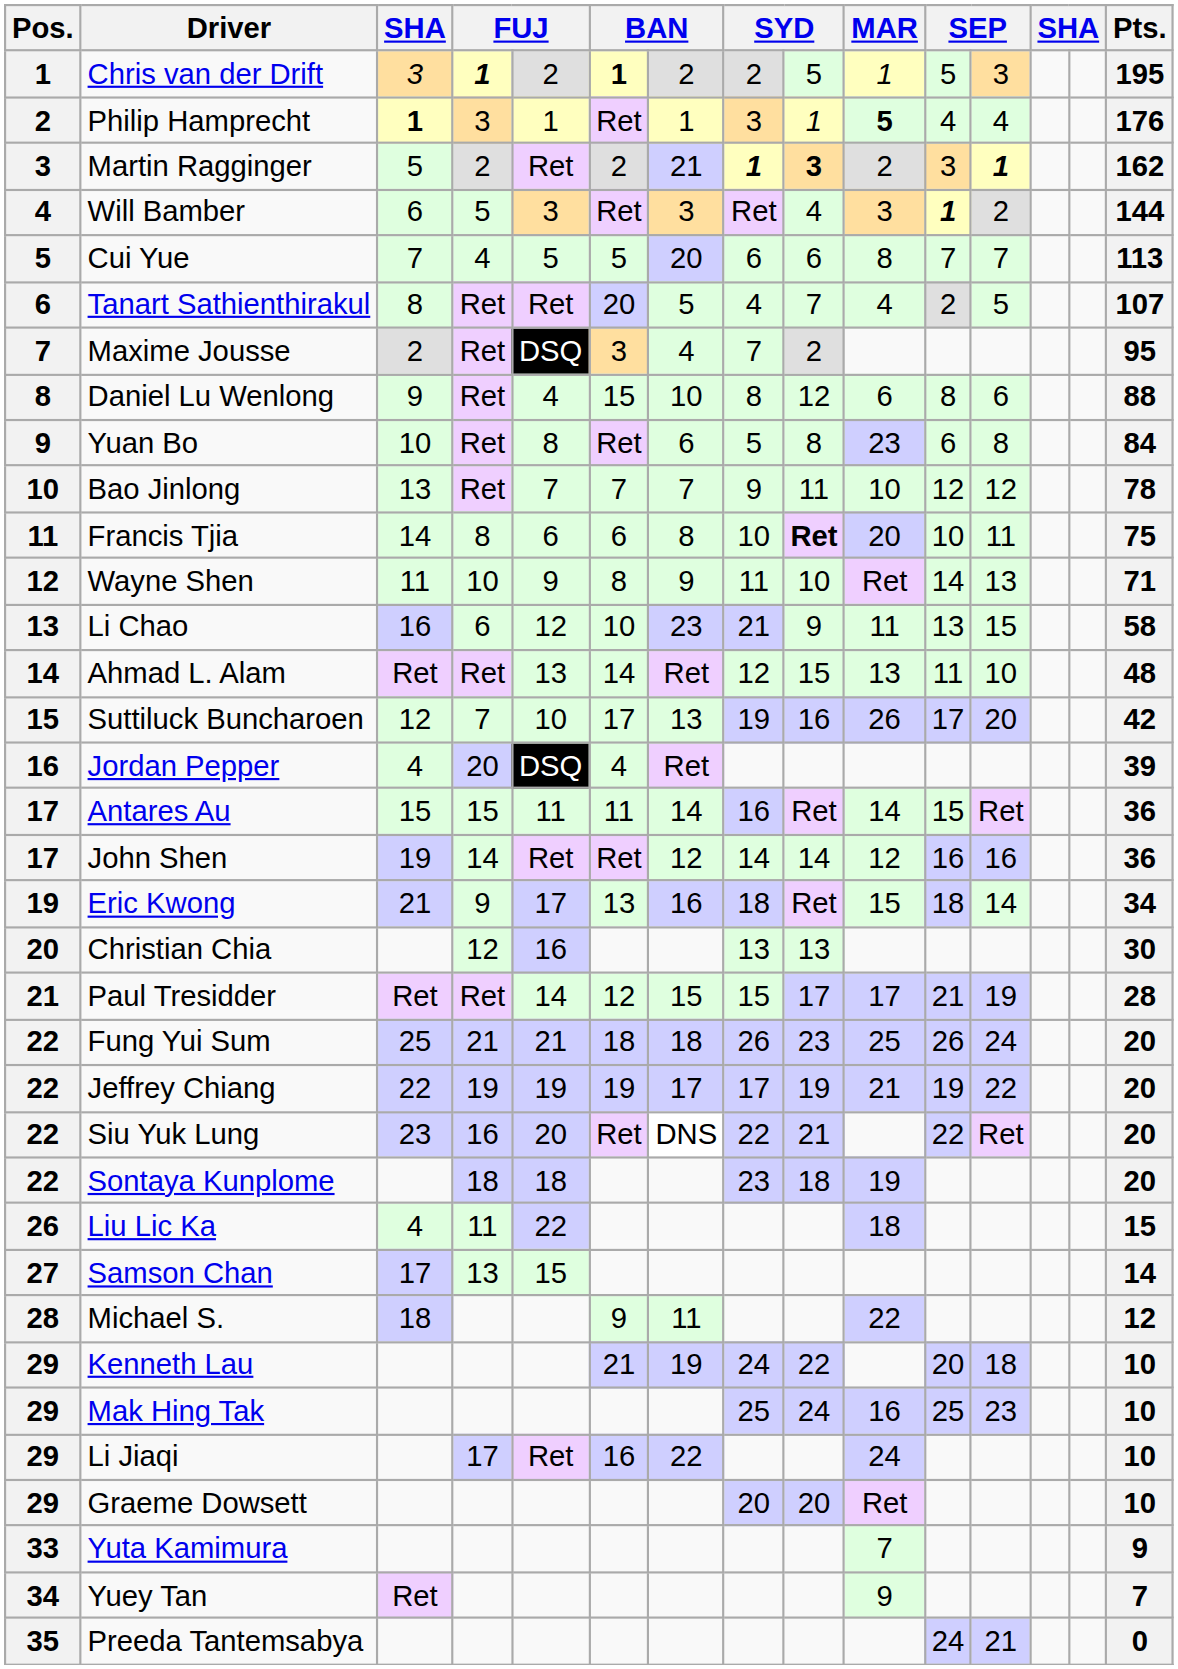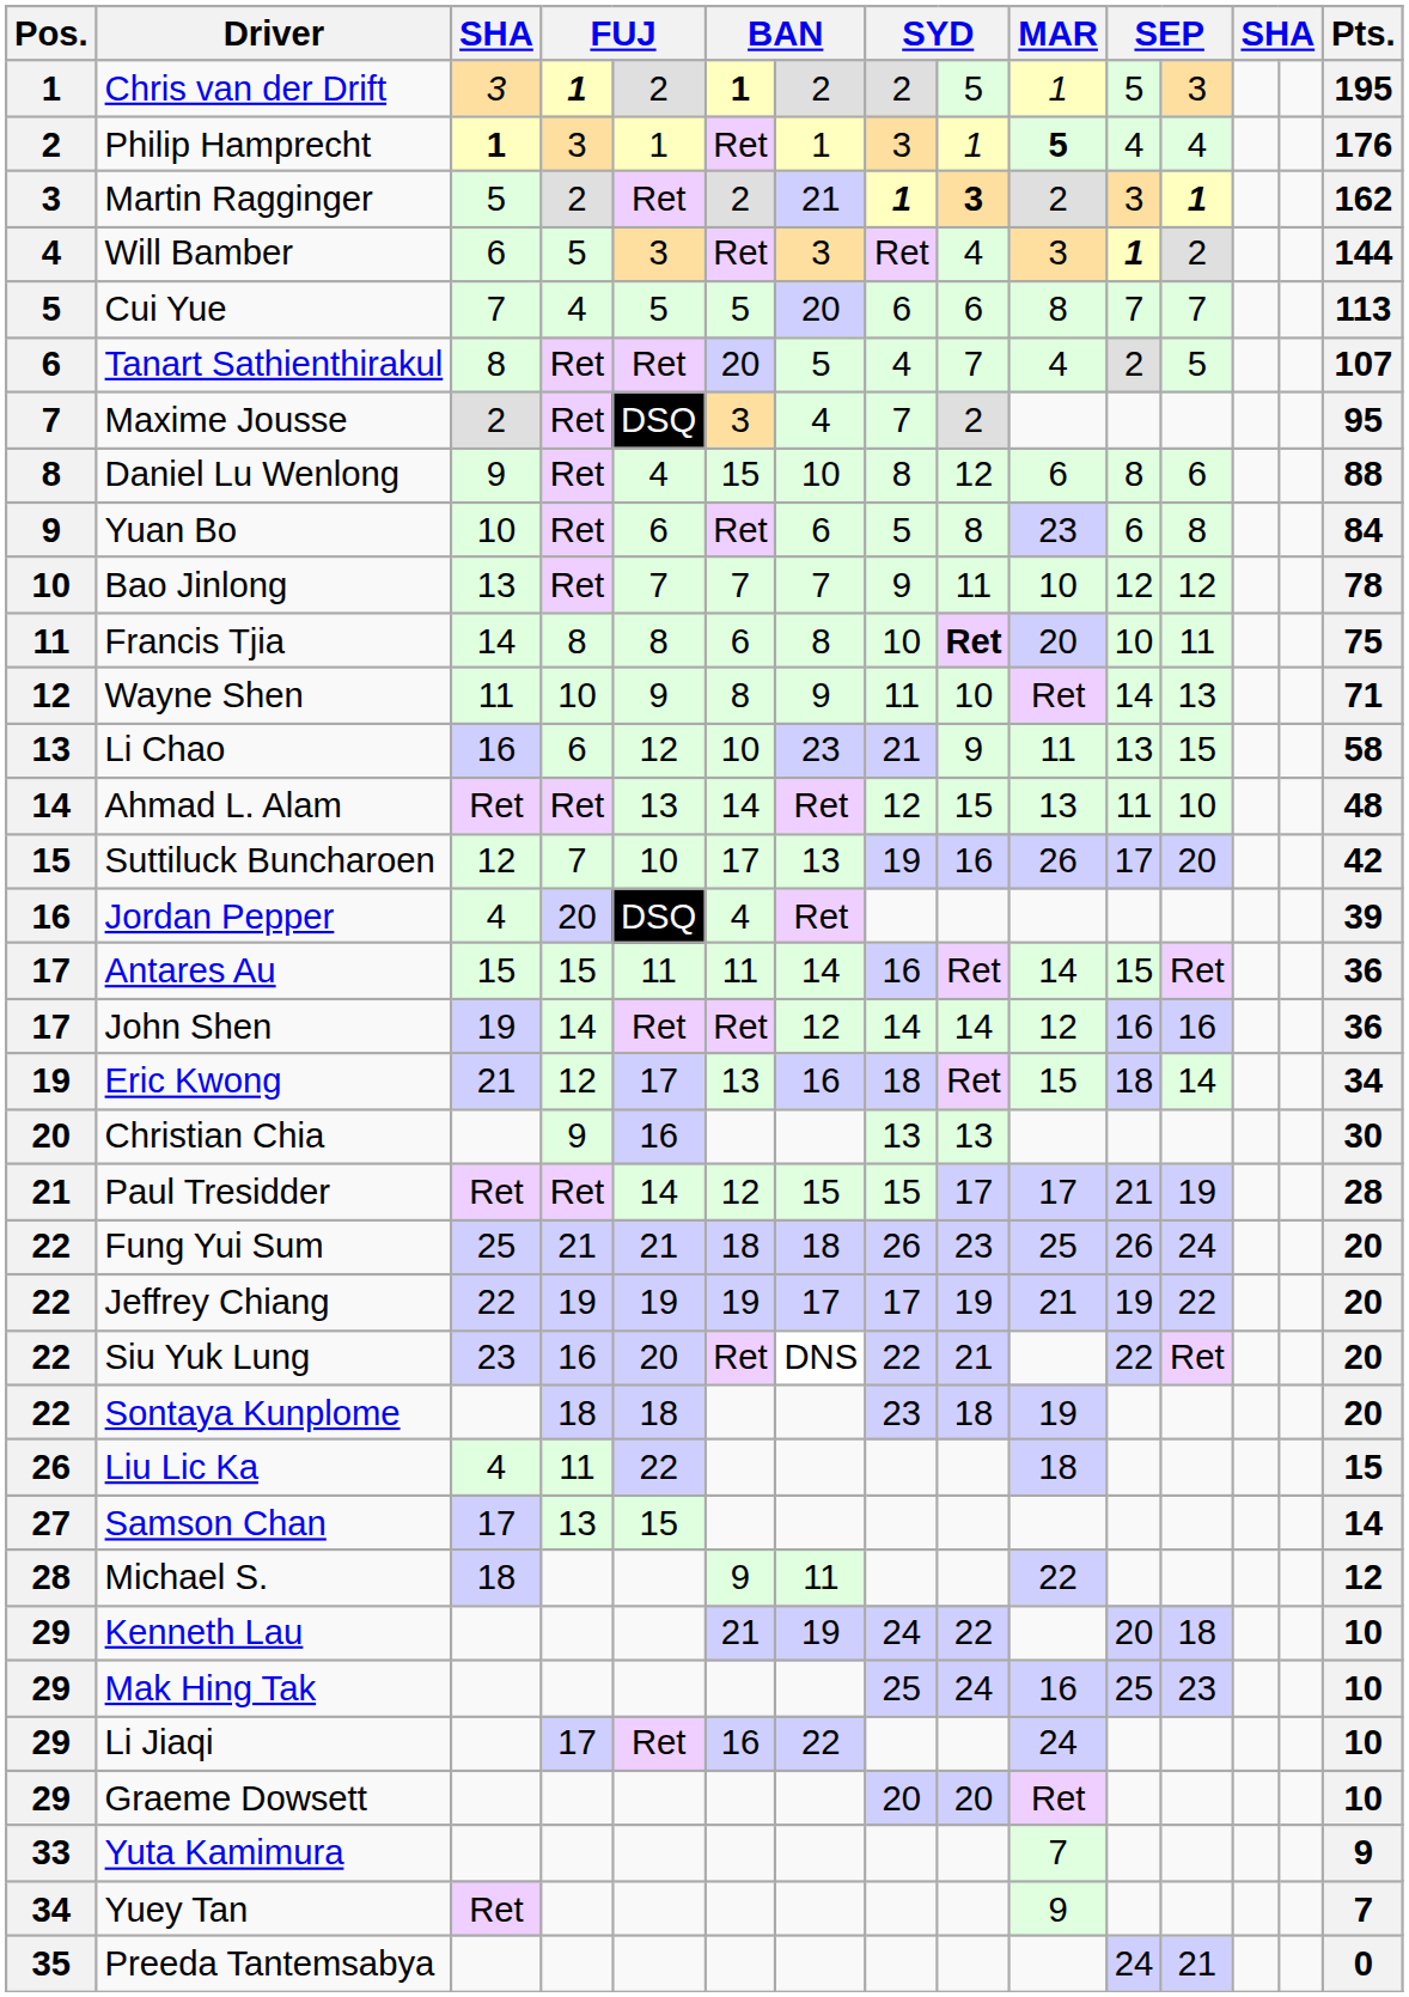Yuan Bo | column 5: 8 -> 6
Francis Tjia | column 5: 6 -> 8
Eric Kwong | column 4: 9 -> 12
Christian Chia | column 4: 12 -> 9
